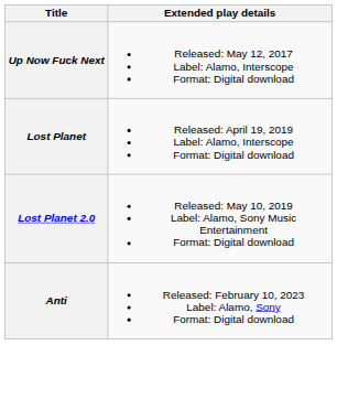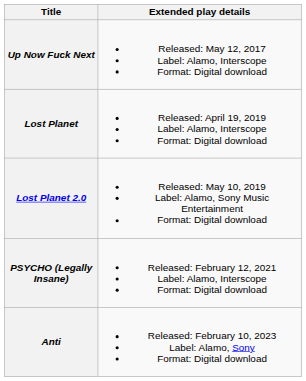+ row: PSYCHO (Legally Insane) | Released: February 12, 2021 Label: Alamo, Interscope Format: Digital download
